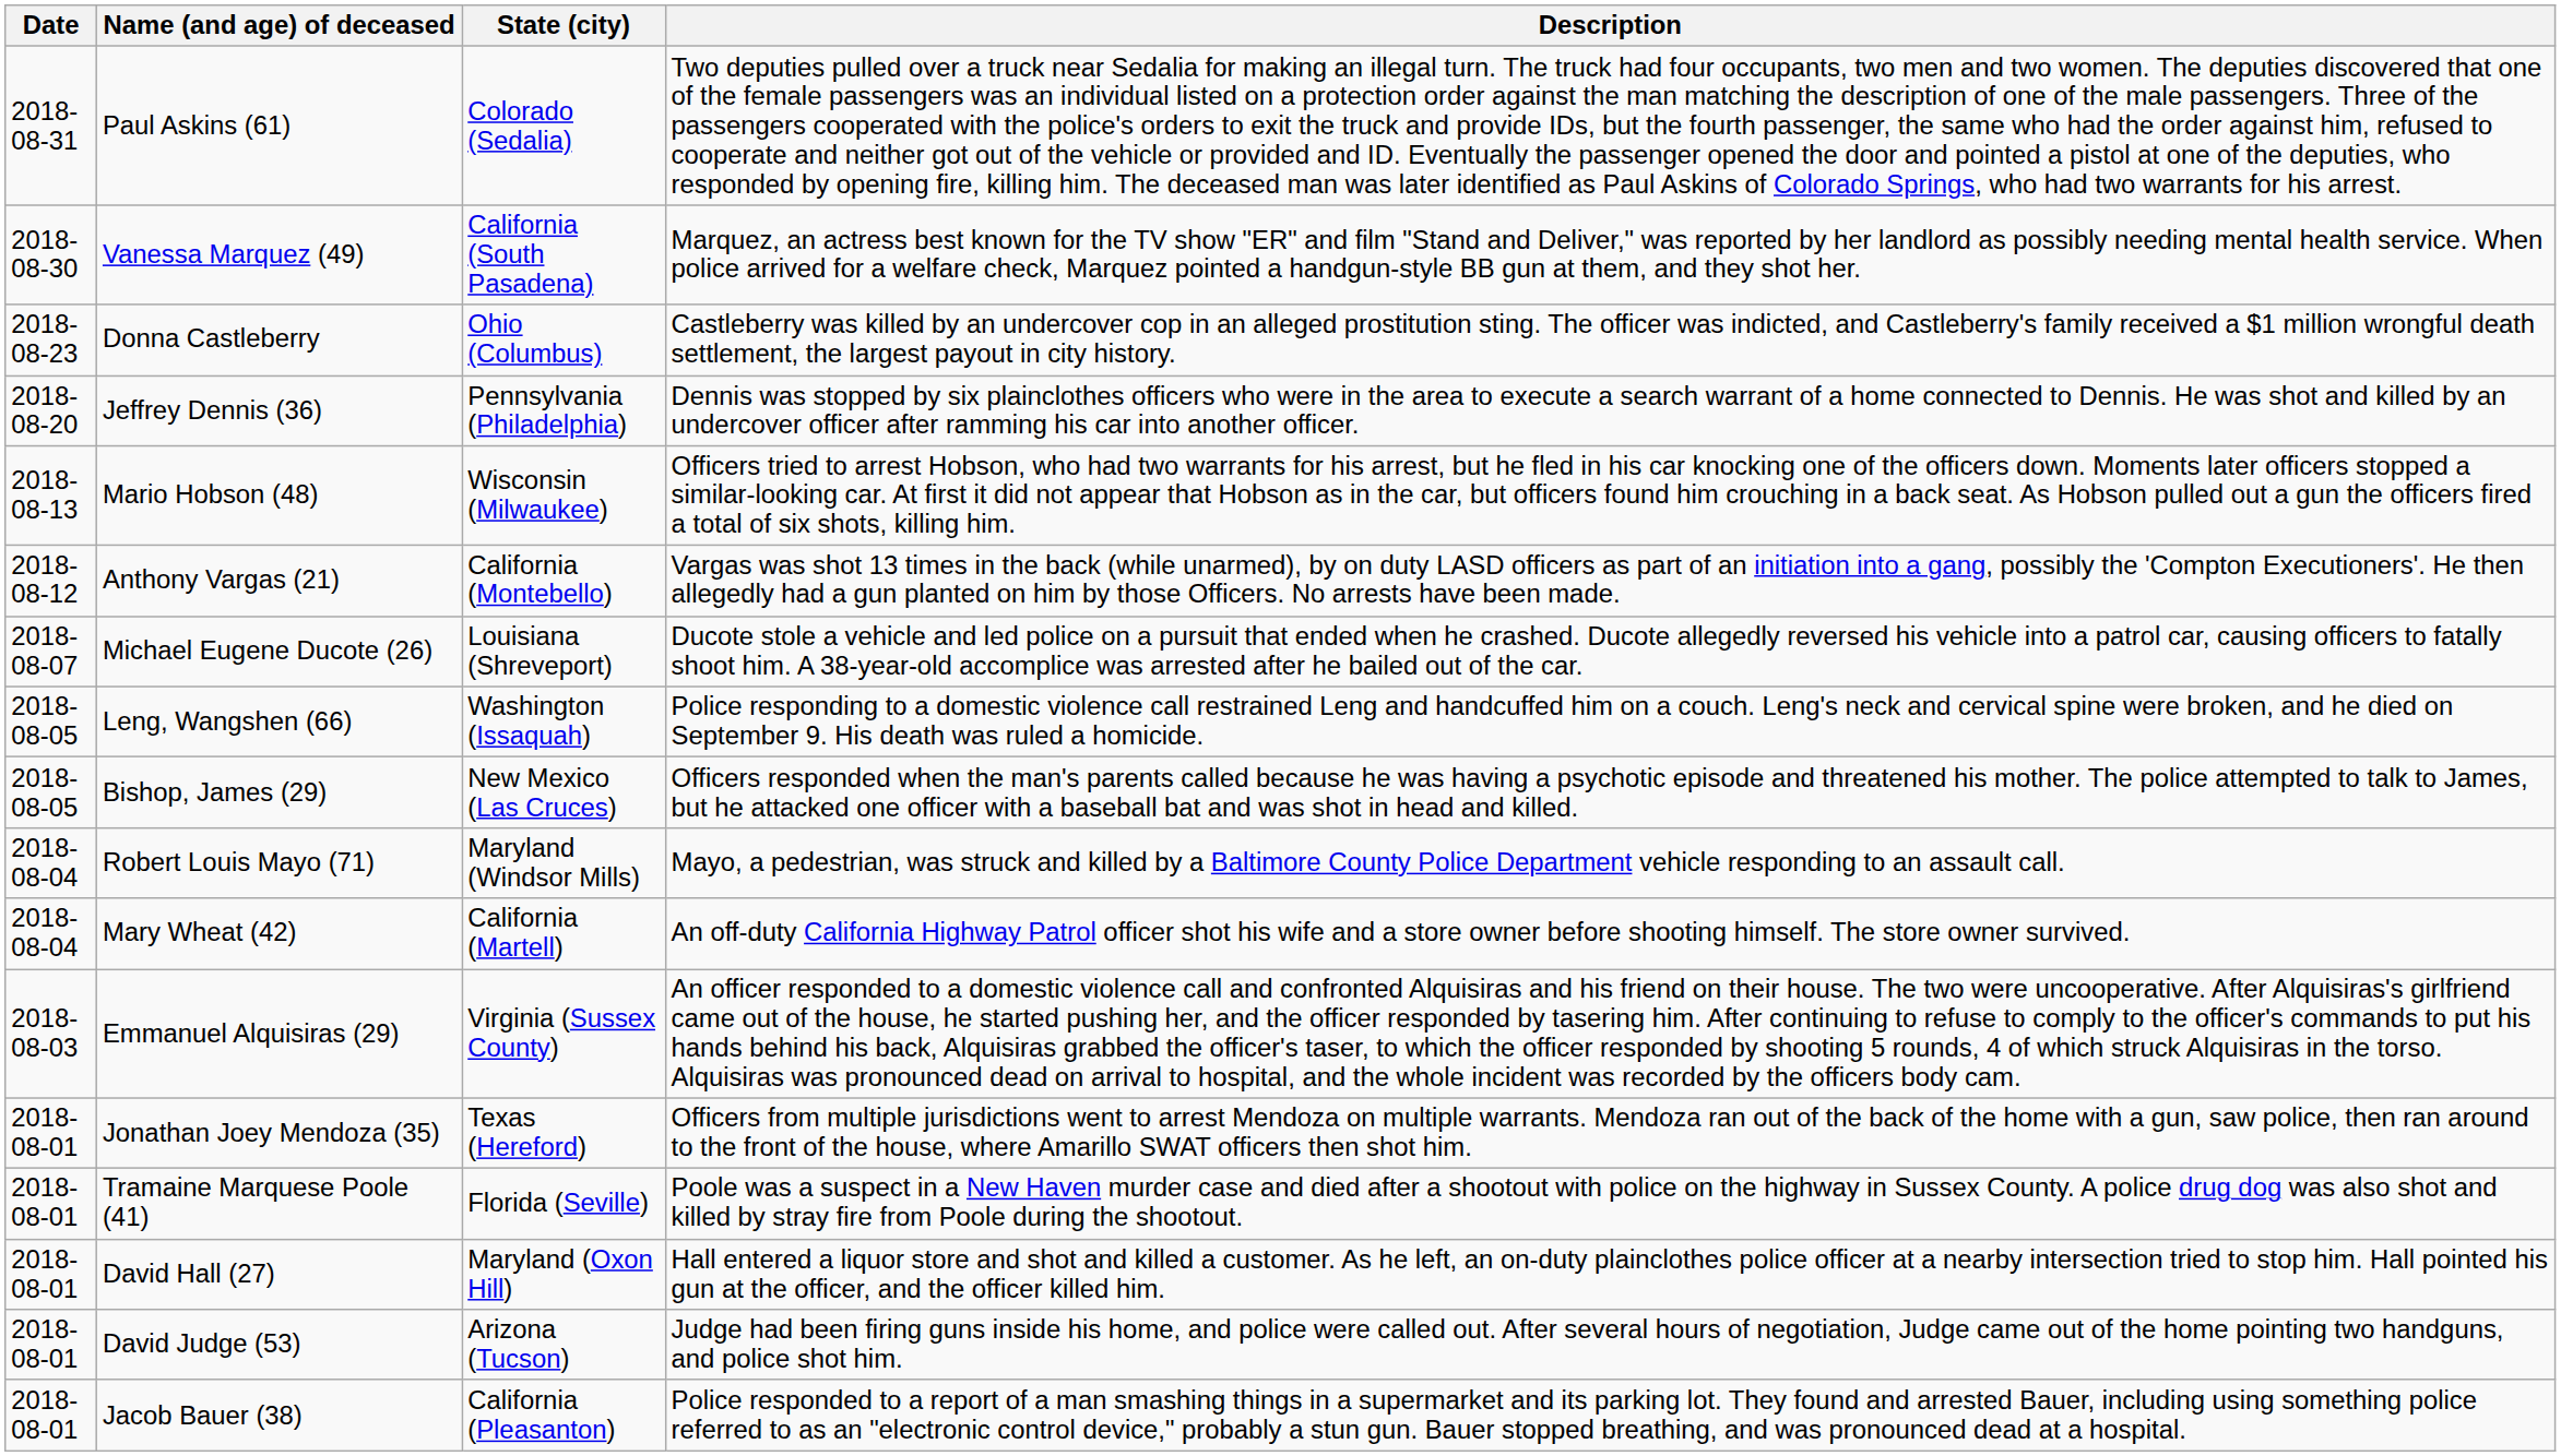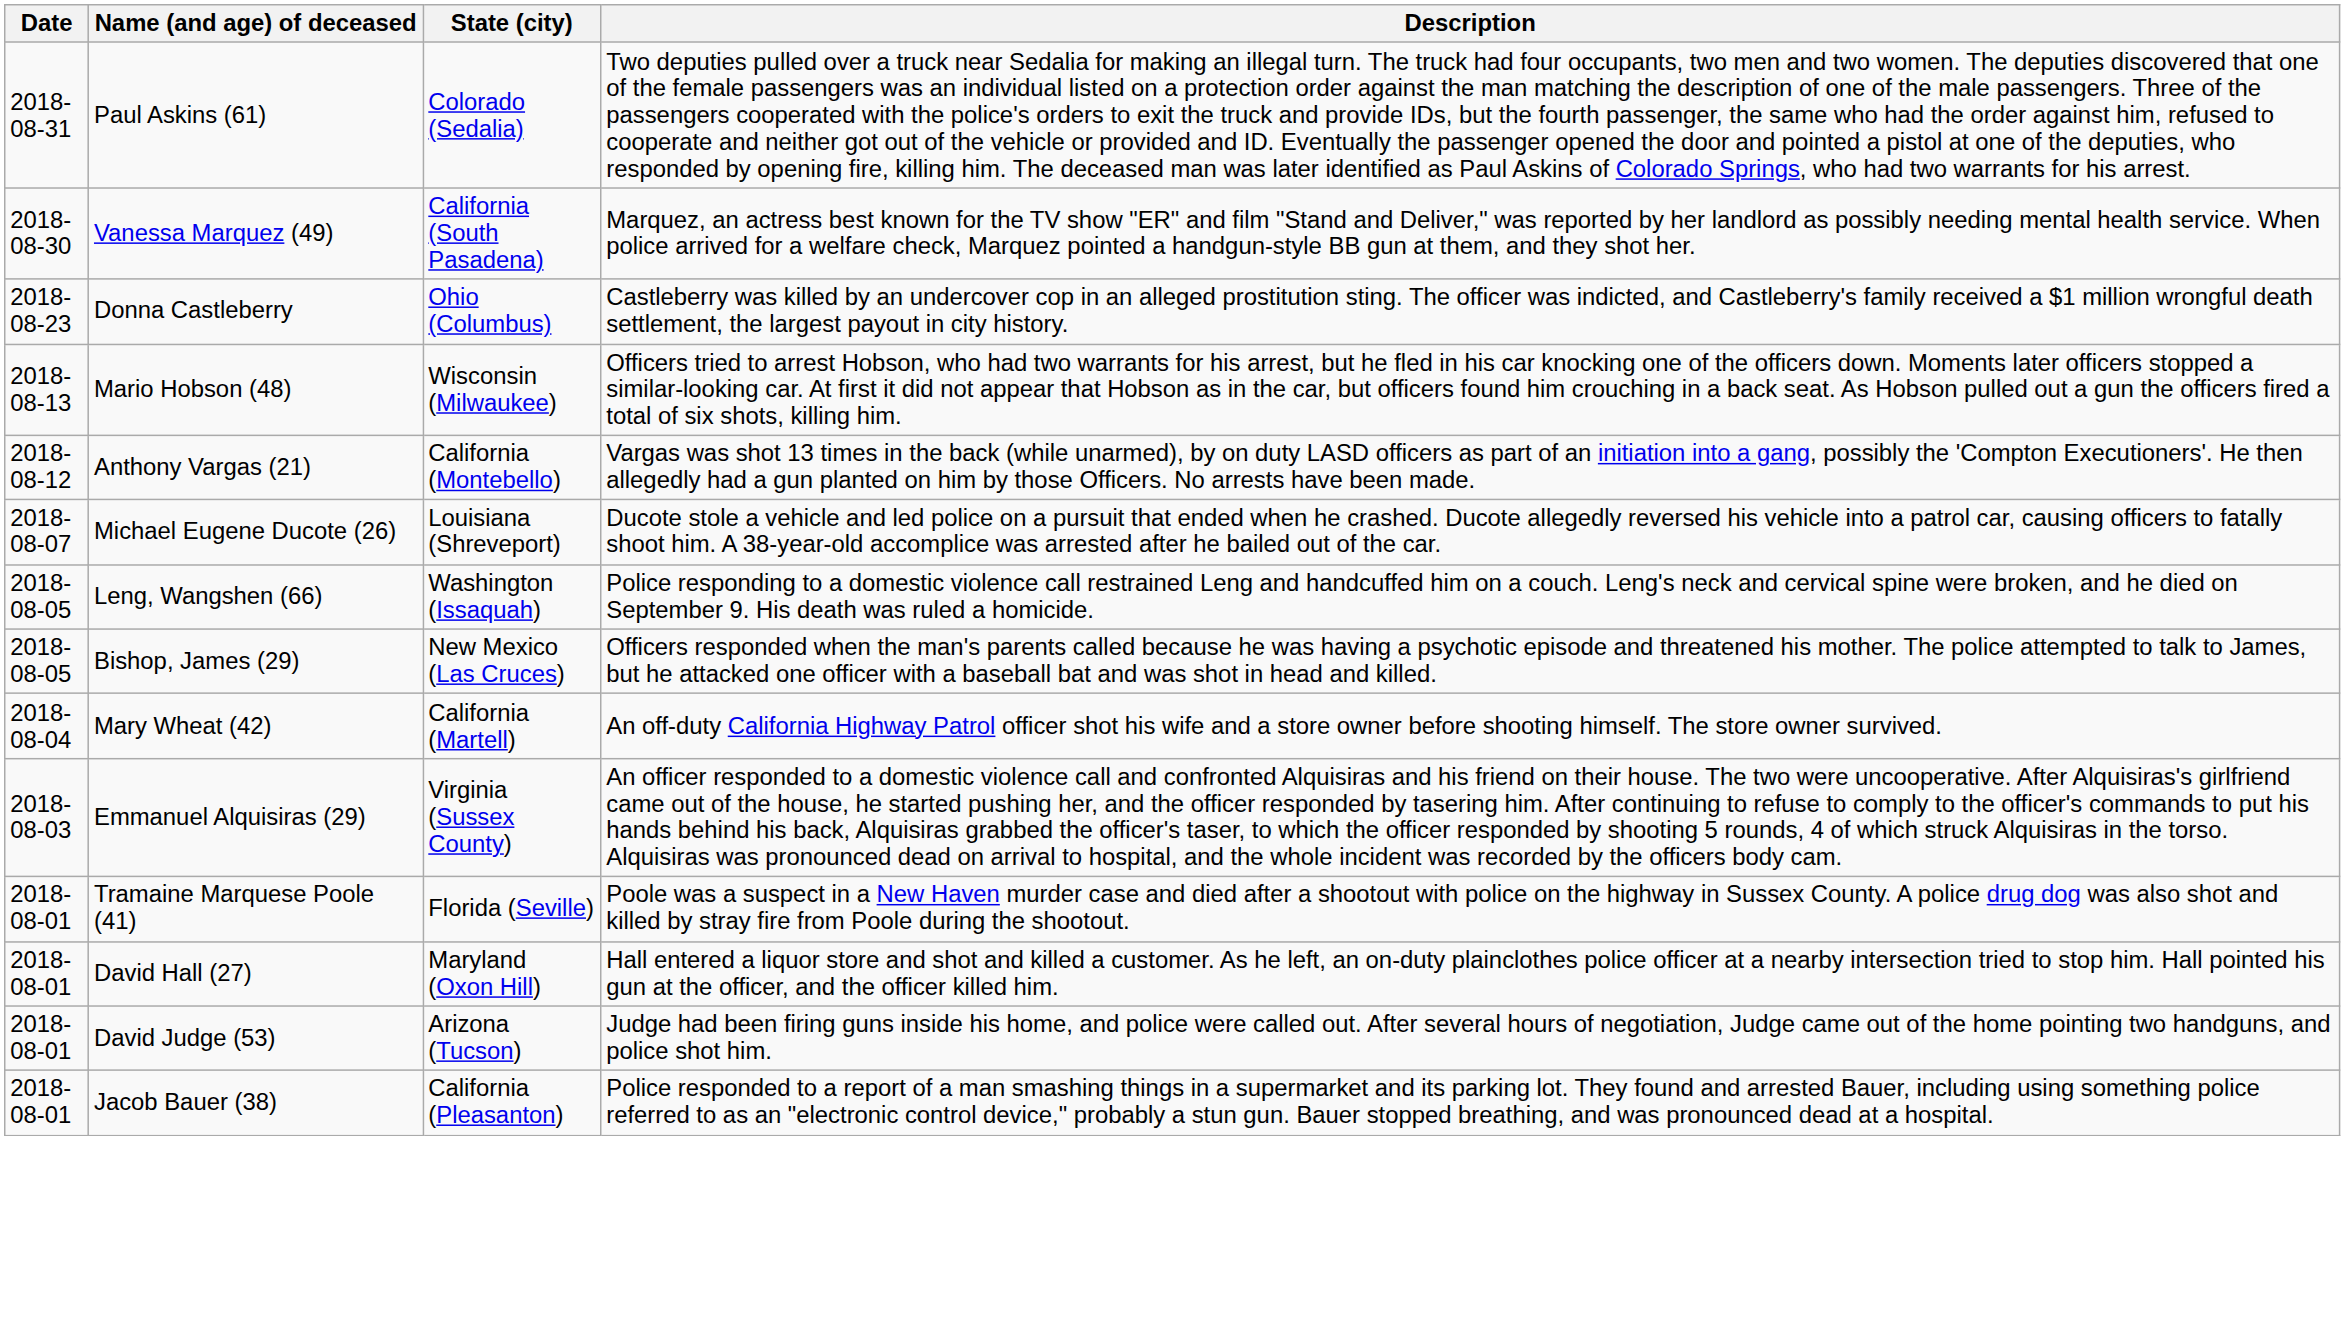- row: 2018-08-20 | Jeffrey Dennis (36) | Pennsylvania (Philadelphia) | Dennis was stopped by six plainclothes officers who were in the area to execute a search warrant of a home connected to Dennis. He was shot and killed by an undercover officer after ramming his car into another officer.
- row: 2018-08-04 | Robert Louis Mayo (71) | Maryland (Windsor Mills) | Mayo, a pedestrian, was struck and killed by a Baltimore County Police Department vehicle responding to an assault call.
- row: 2018-08-01 | Jonathan Joey Mendoza (35) | Texas (Hereford) | Officers from multiple jurisdictions went to arrest Mendoza on multiple warrants. Mendoza ran out of the back of the home with a gun, saw police, then ran around to the front of the house, where Amarillo SWAT officers then shot him.
